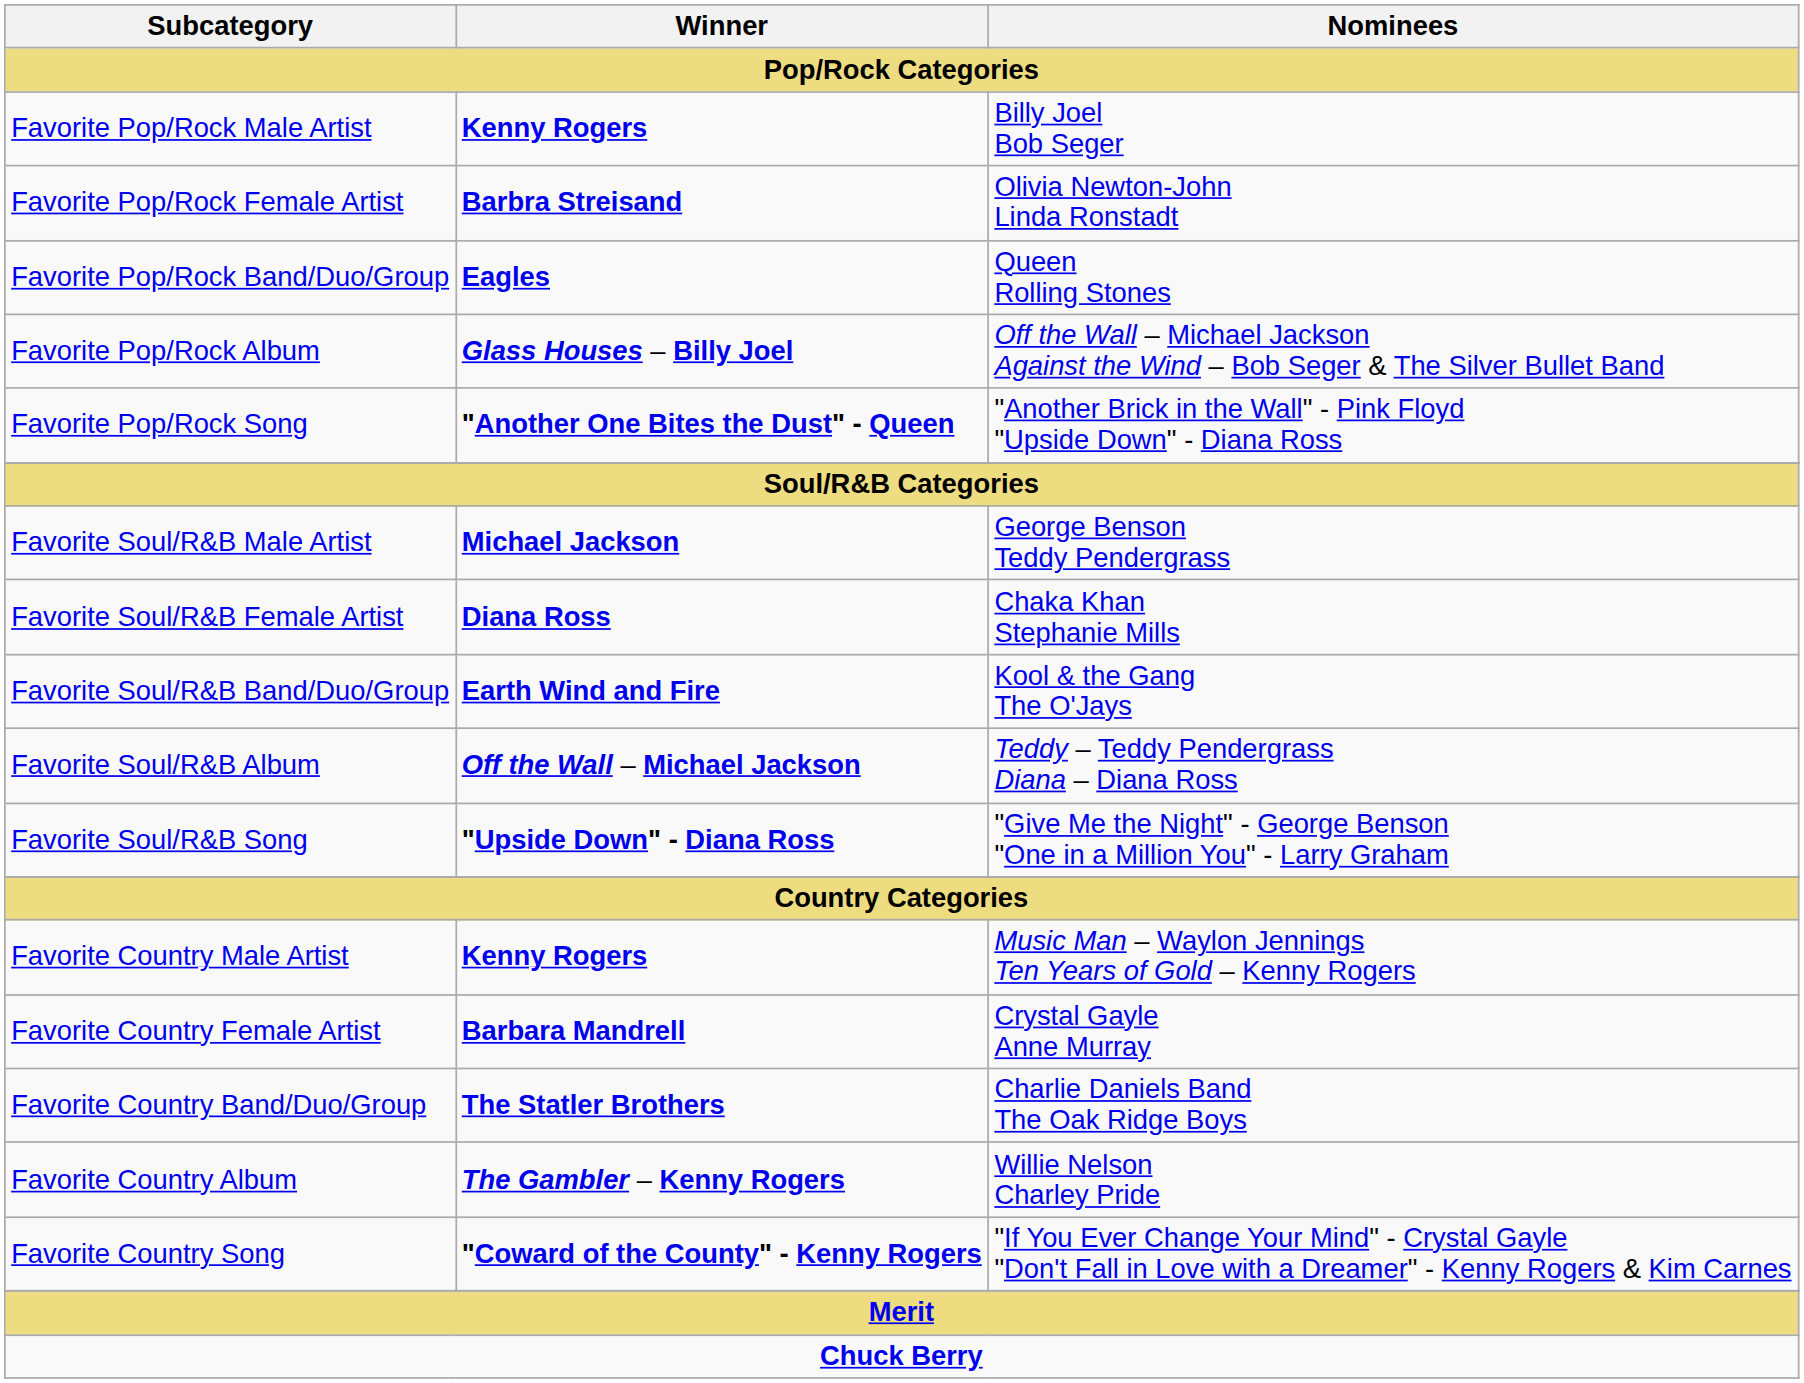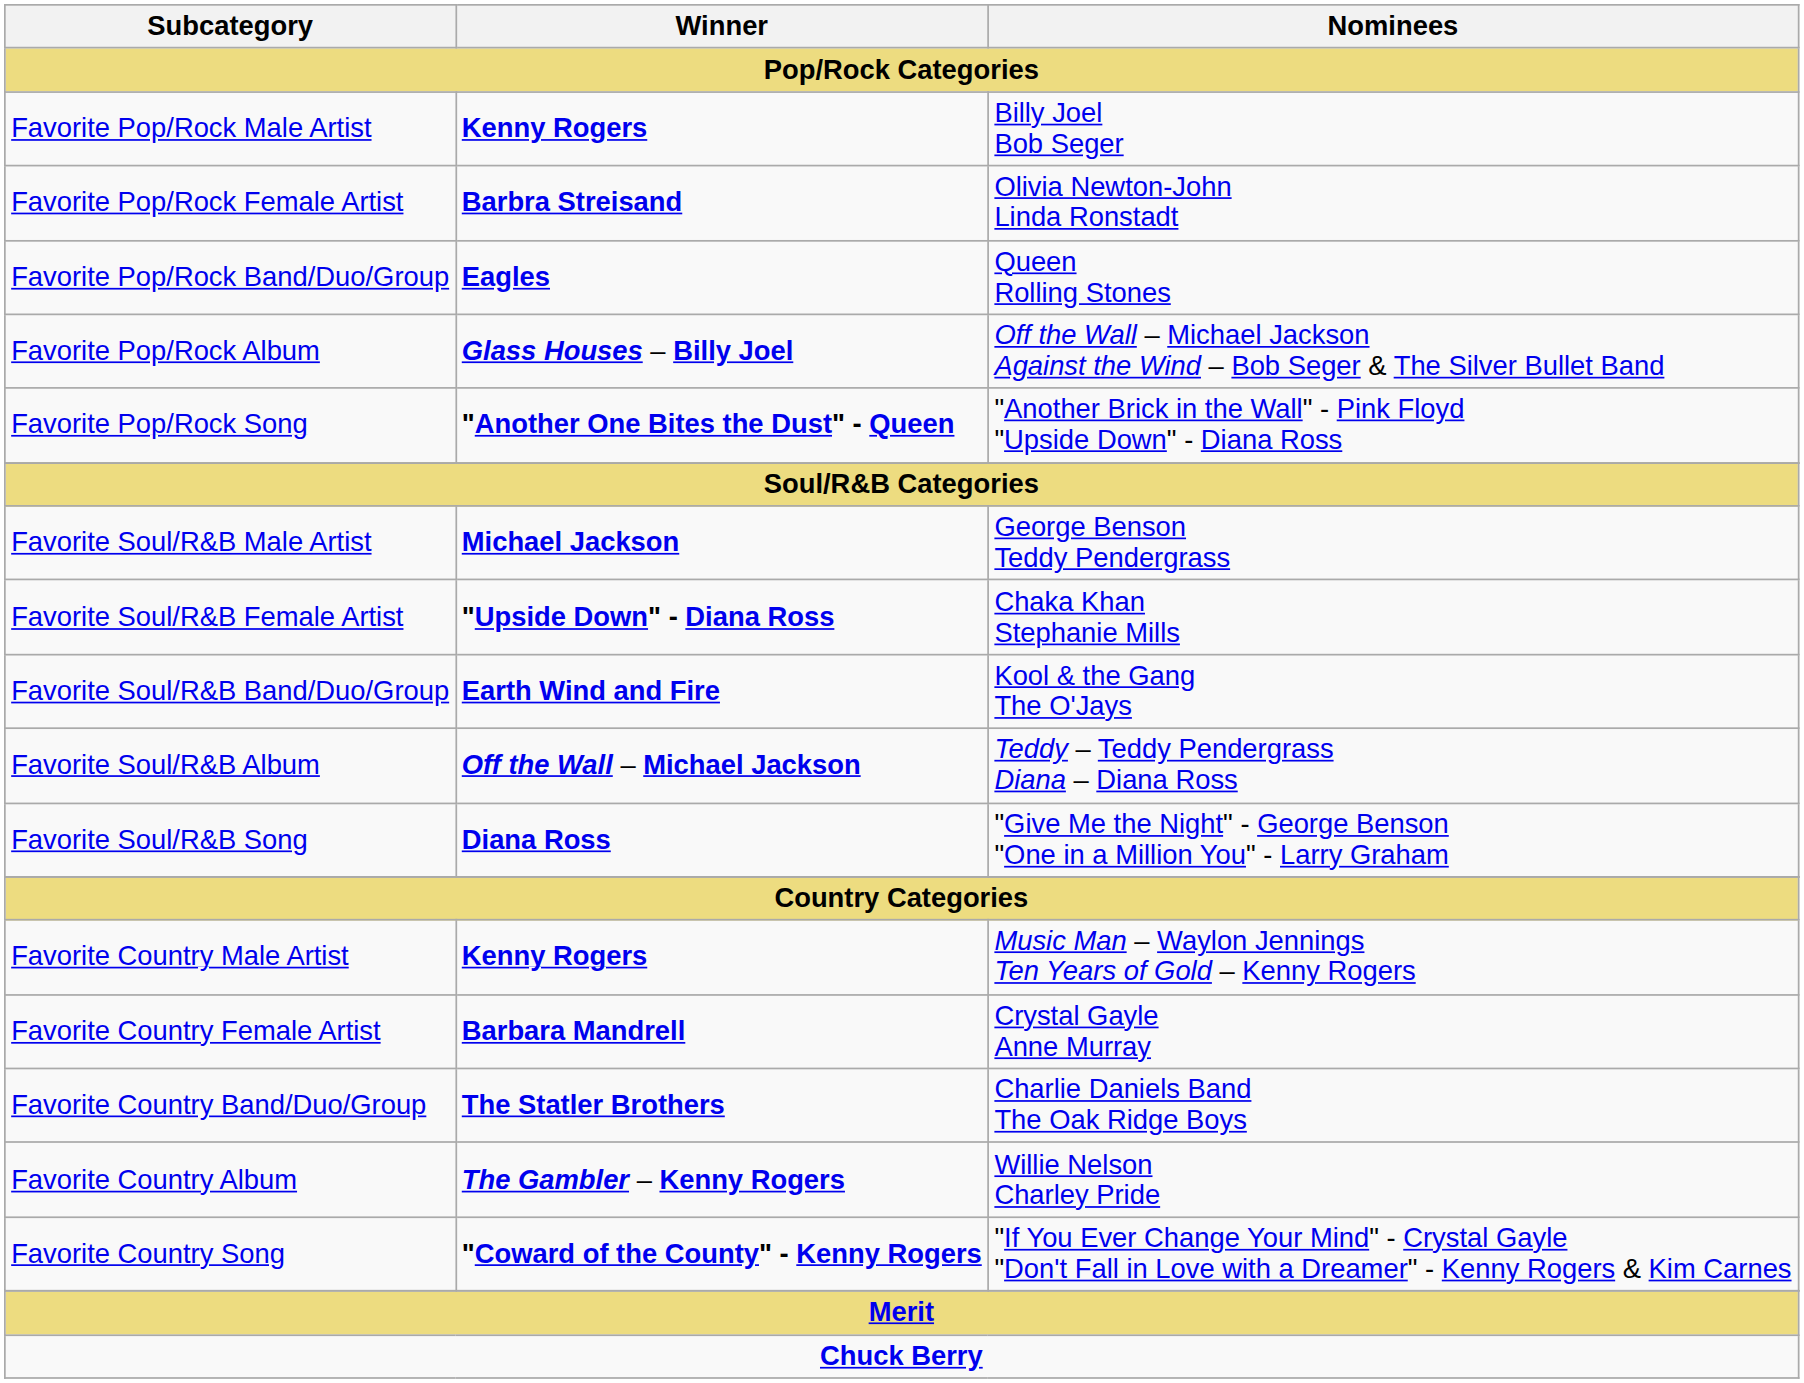Favorite Soul/R&B Female Artist | Winner: Diana Ross -> "Upside Down" - Diana Ross
Favorite Soul/R&B Song | Winner: "Upside Down" - Diana Ross -> Diana Ross
